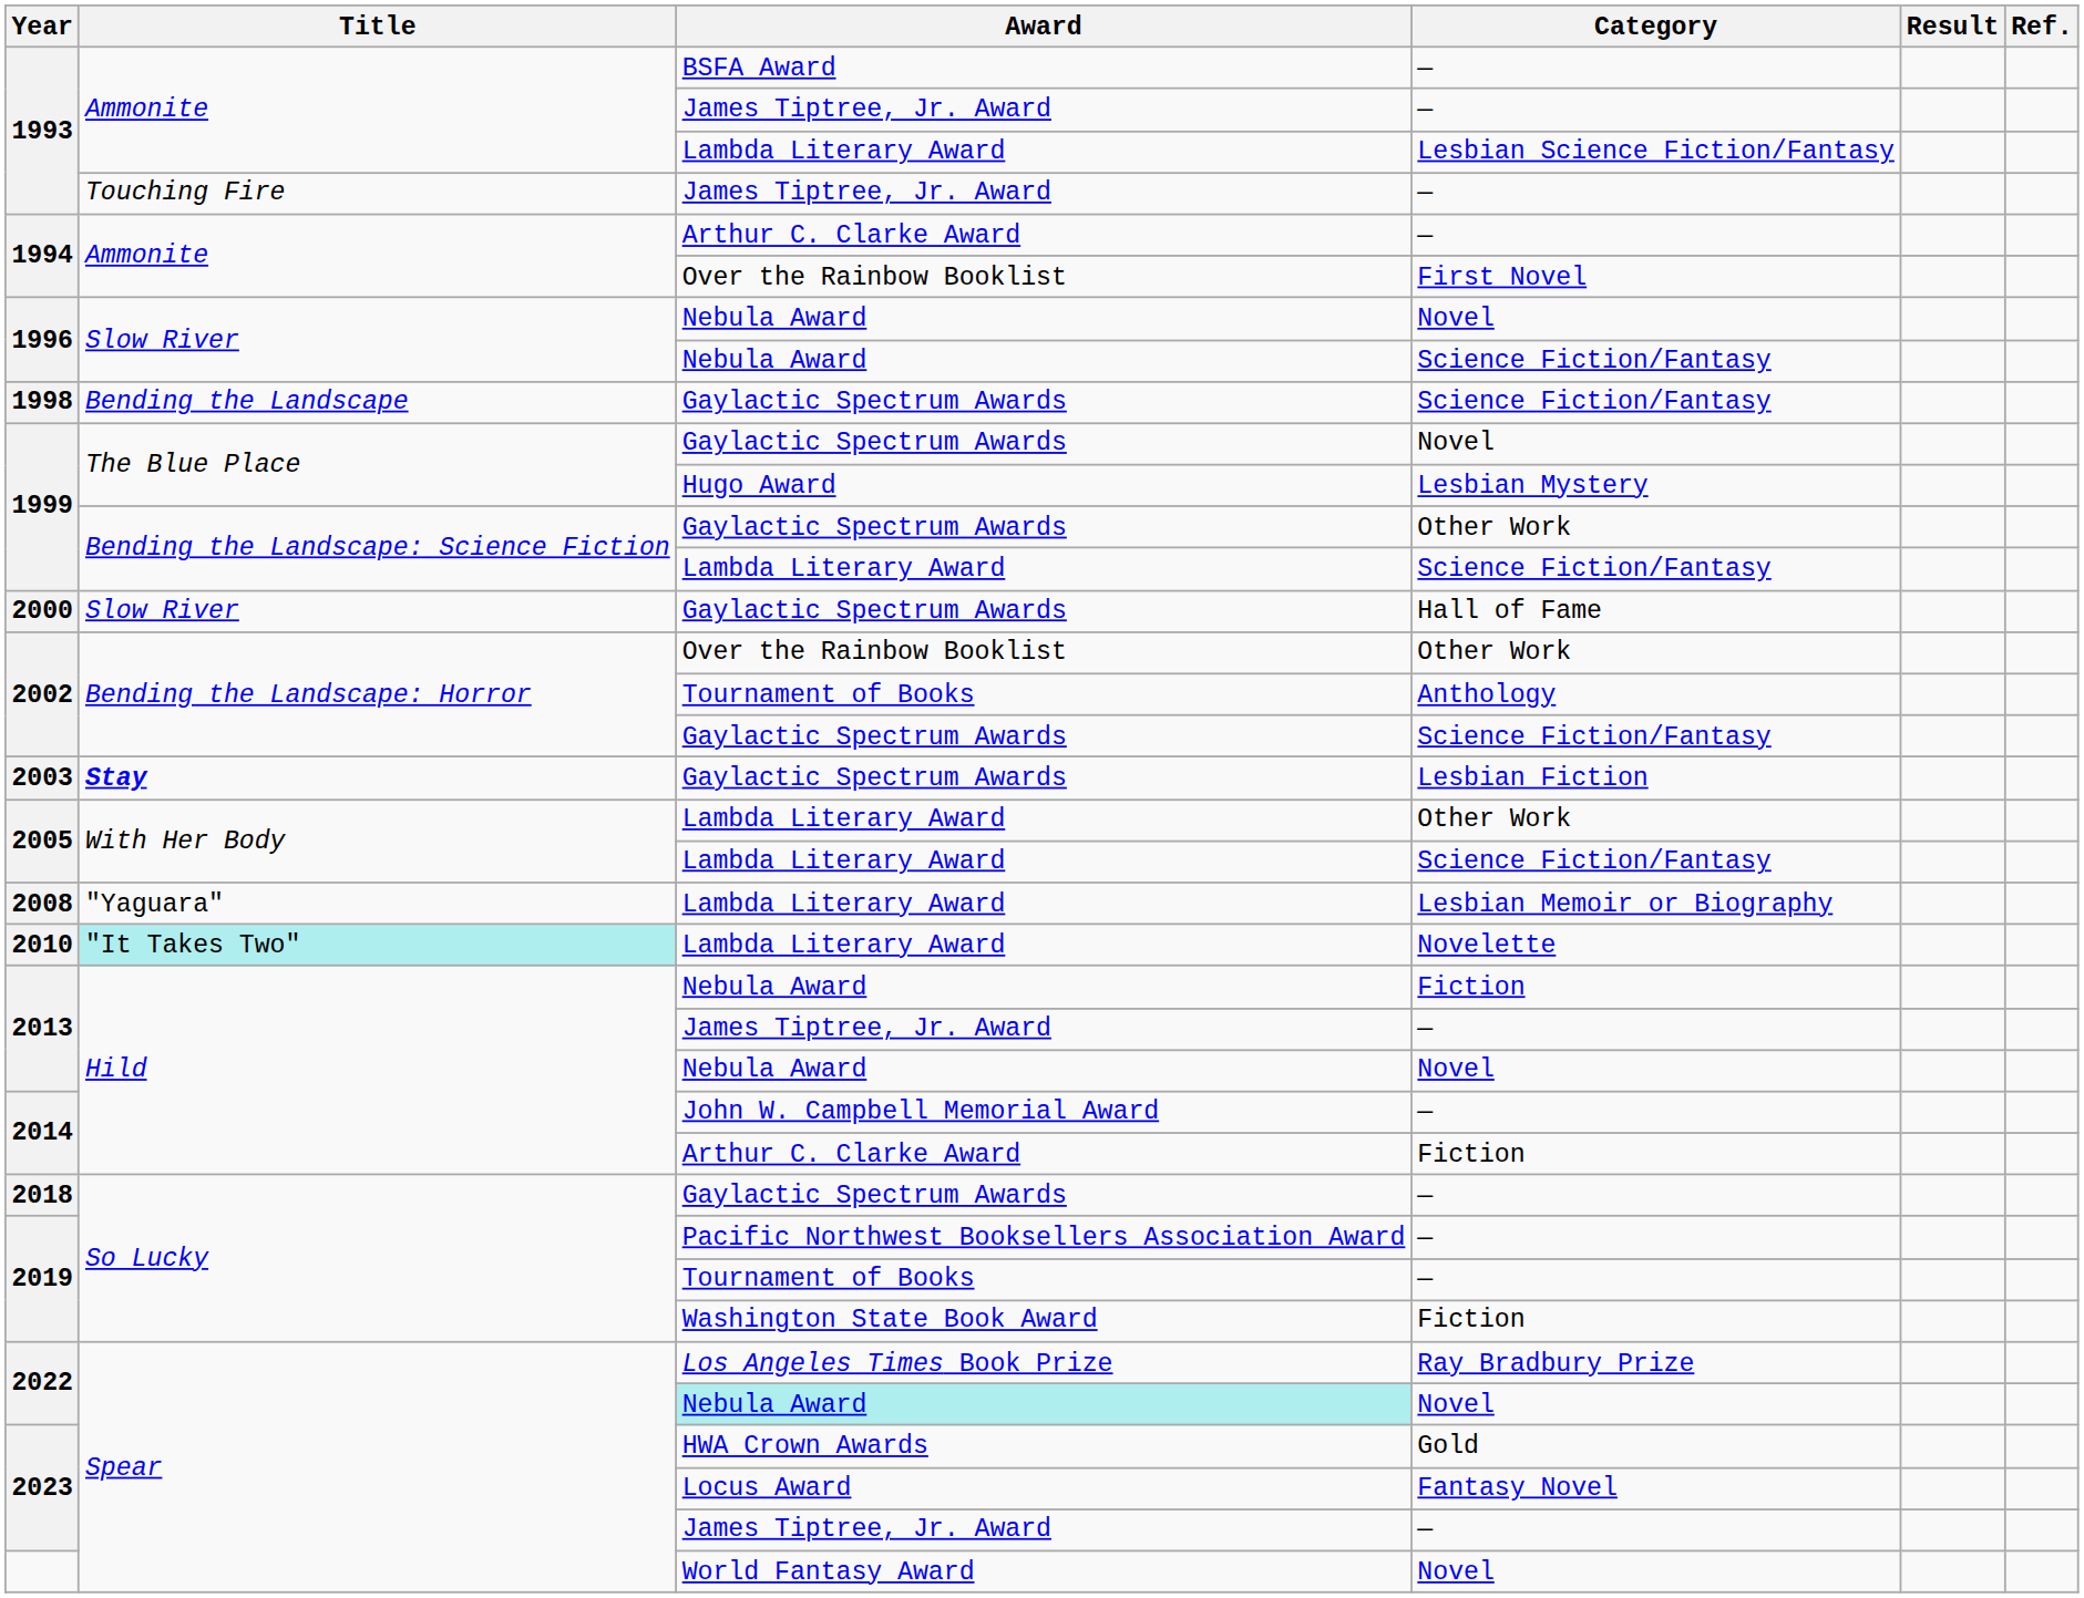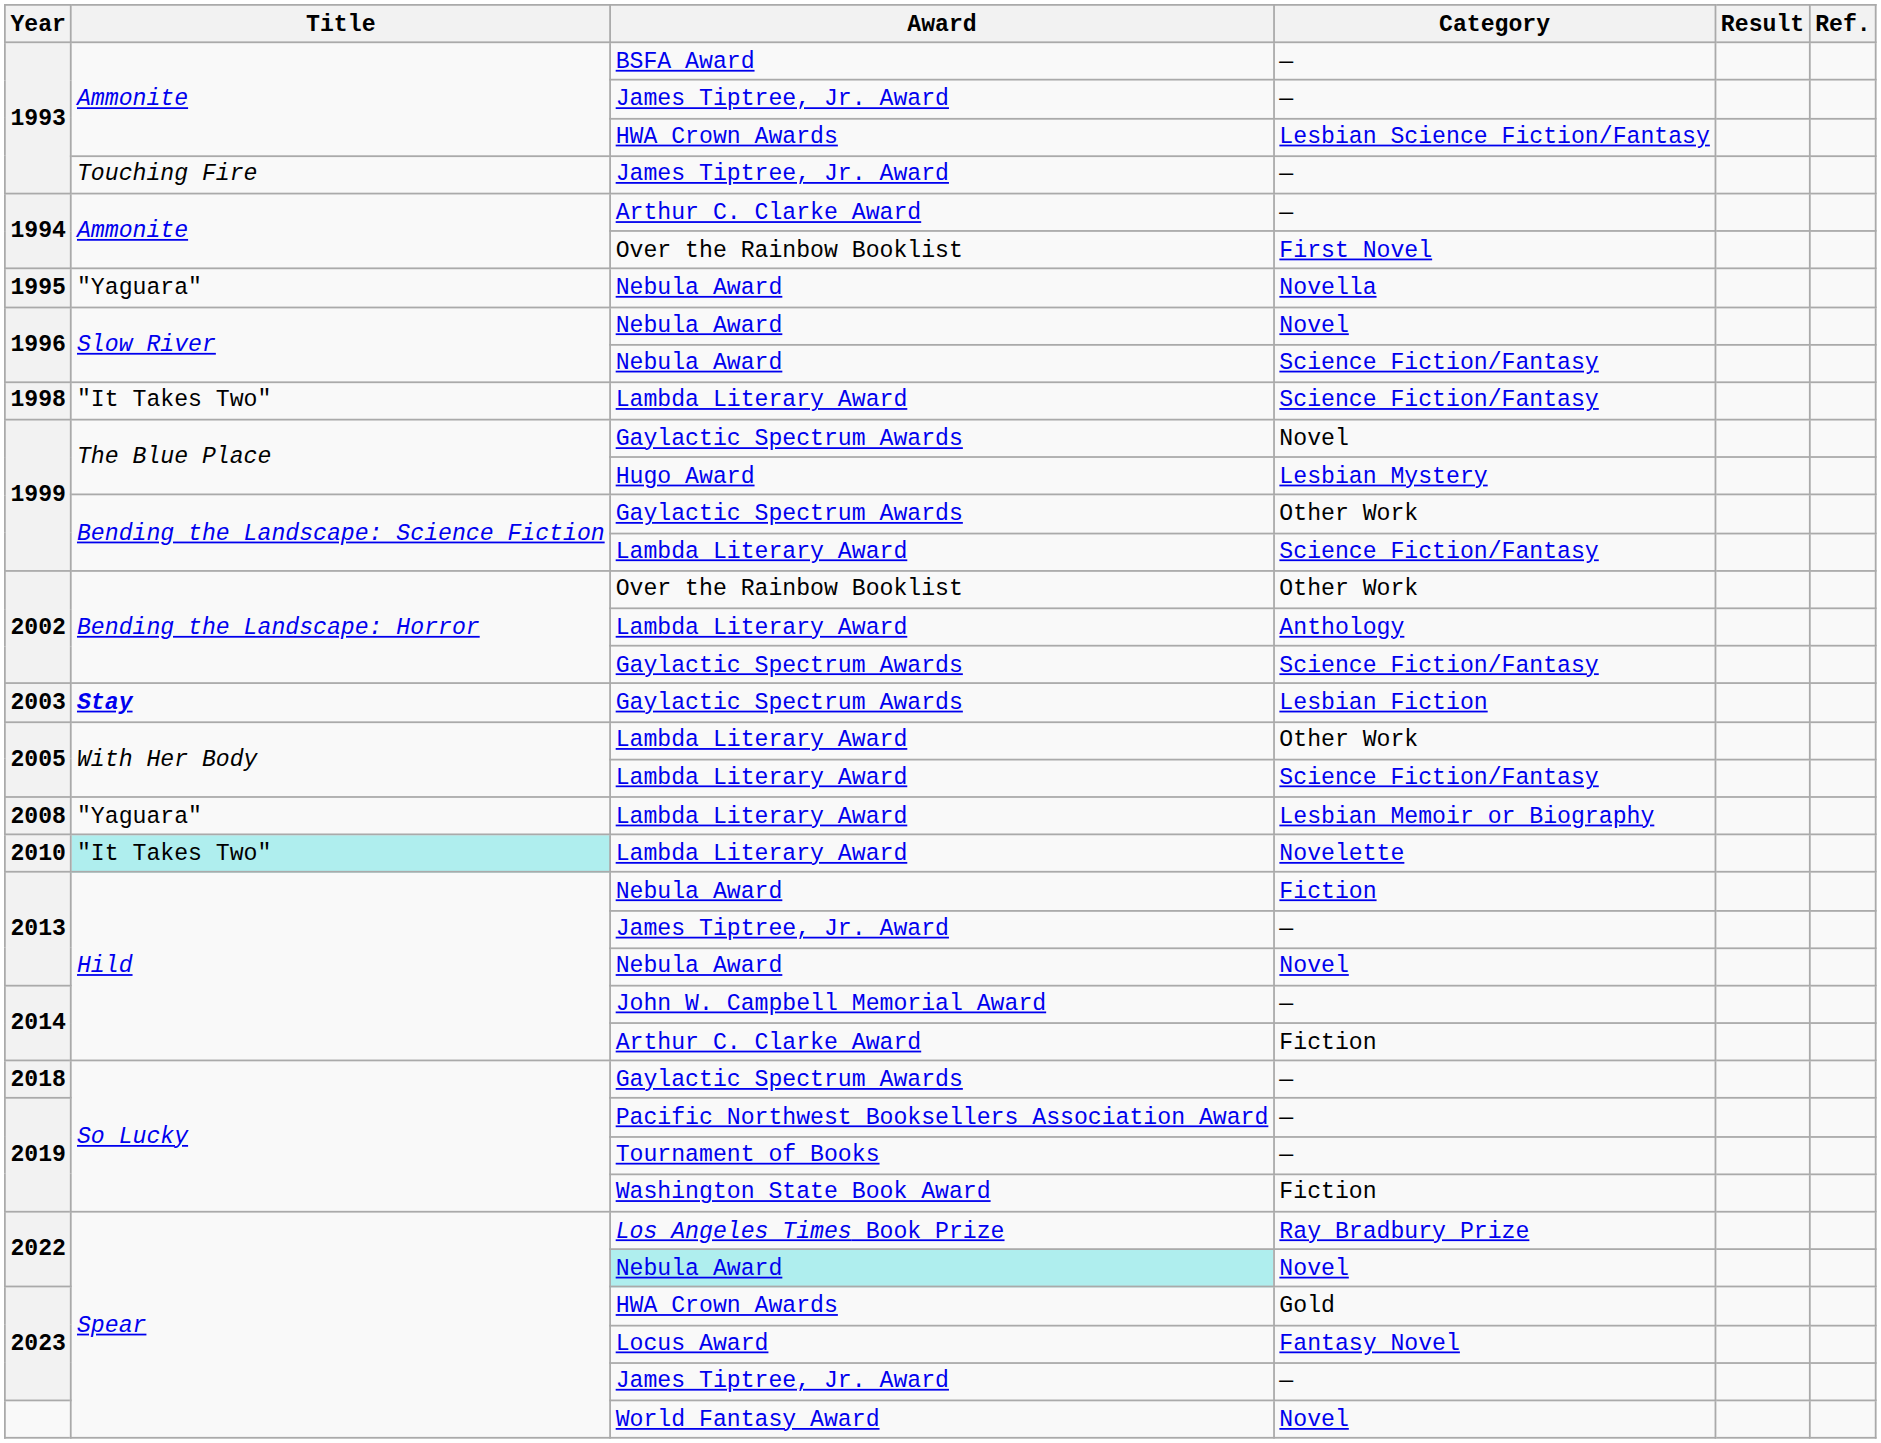1993 / Lesbian Science Fiction/Fantasy | Award: Lambda Literary Award -> HWA Crown Awards
+ row: 1995 | "Yaguara" | Nebula Award | Novella
1998 | Title: Bending the Landscape -> "It Takes Two"
1998 | Award: Gaylactic Spectrum Awards -> Lambda Literary Award
- row: 2000 | Slow River | Gaylactic Spectrum Awards | Hall of Fame
2002 / Anthology | Award: Tournament of Books -> Lambda Literary Award
